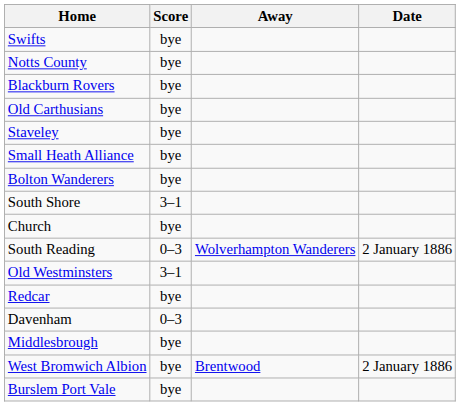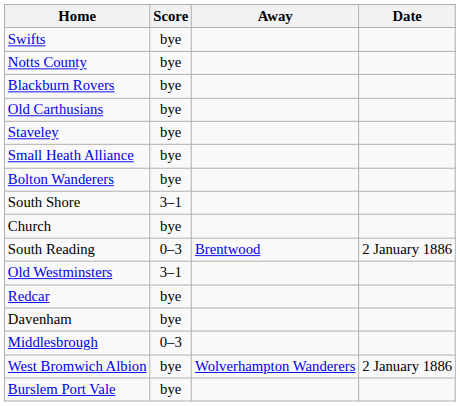South Reading | Away: Wolverhampton Wanderers -> Brentwood
Davenham | Score: 0–3 -> bye
Middlesbrough | Score: bye -> 0–3
West Bromwich Albion | Away: Brentwood -> Wolverhampton Wanderers
